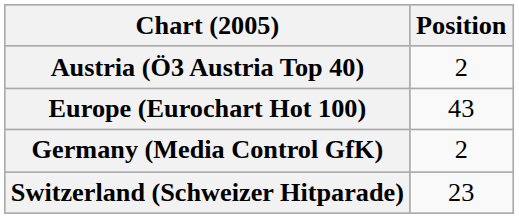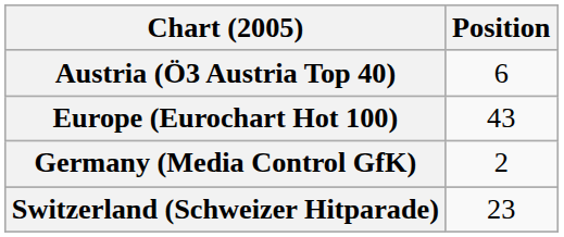Austria (Ö3 Austria Top 40) | Position: 2 -> 6
